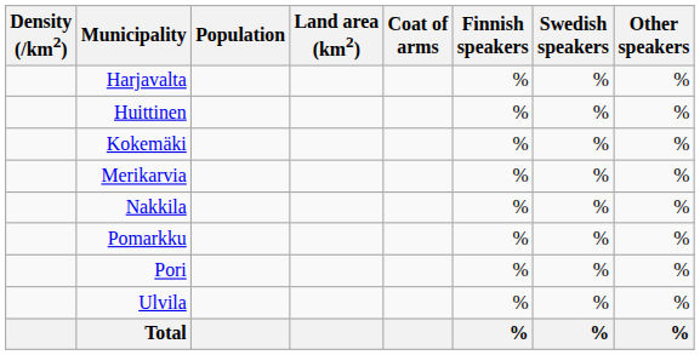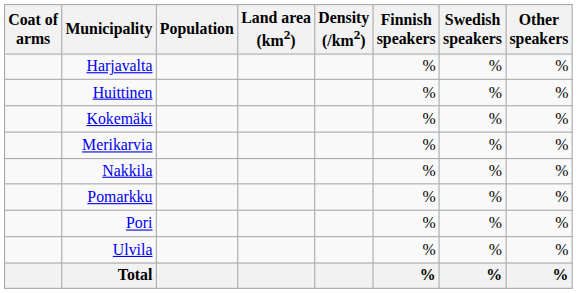columns swapped: Coat of arms <-> Density (/km2)
